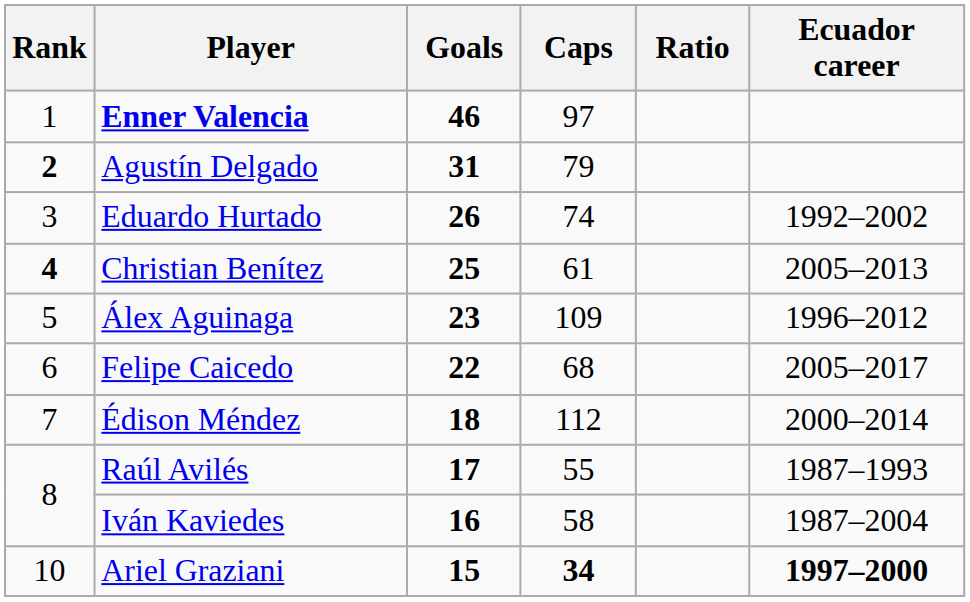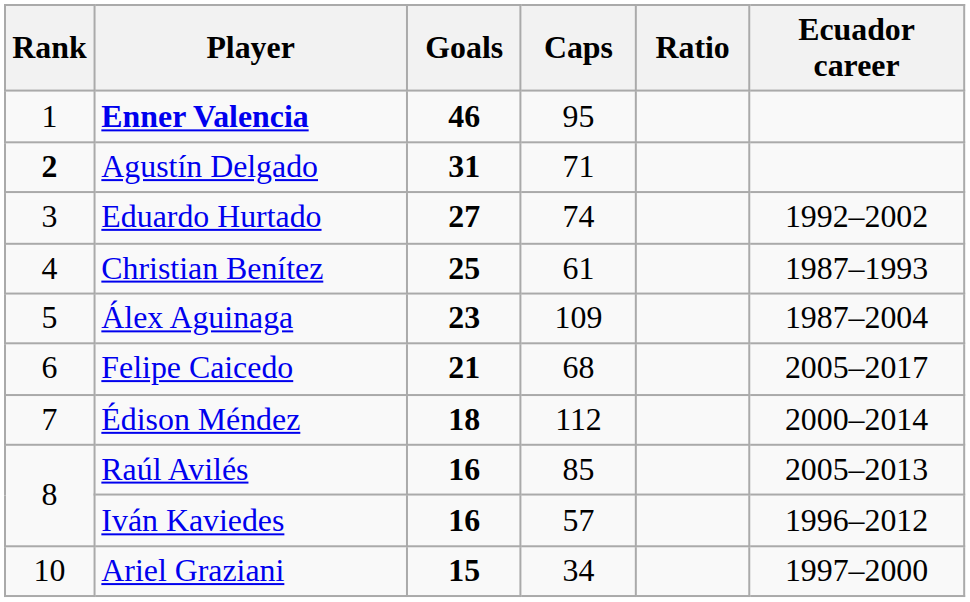Enner Valencia | Caps: 97 -> 95
Agustín Delgado | Caps: 79 -> 71
Eduardo Hurtado | Goals: 26 -> 27
Christian Benítez | Rank: bold -> normal
Christian Benítez | Ecuador career: 2005–2013 -> 1987–1993
Álex Aguinaga | Ecuador career: 1996–2012 -> 1987–2004
Felipe Caicedo | Goals: 22 -> 21
Raúl Avilés | Goals: 17 -> 16
Raúl Avilés | Caps: 55 -> 85
Raúl Avilés | Ecuador career: 1987–1993 -> 2005–2013
Iván Kaviedes | Caps: 58 -> 57
Iván Kaviedes | Ecuador career: 1987–2004 -> 1996–2012
Ariel Graziani | Caps: bold -> normal
Ariel Graziani | Ecuador career: bold -> normal
